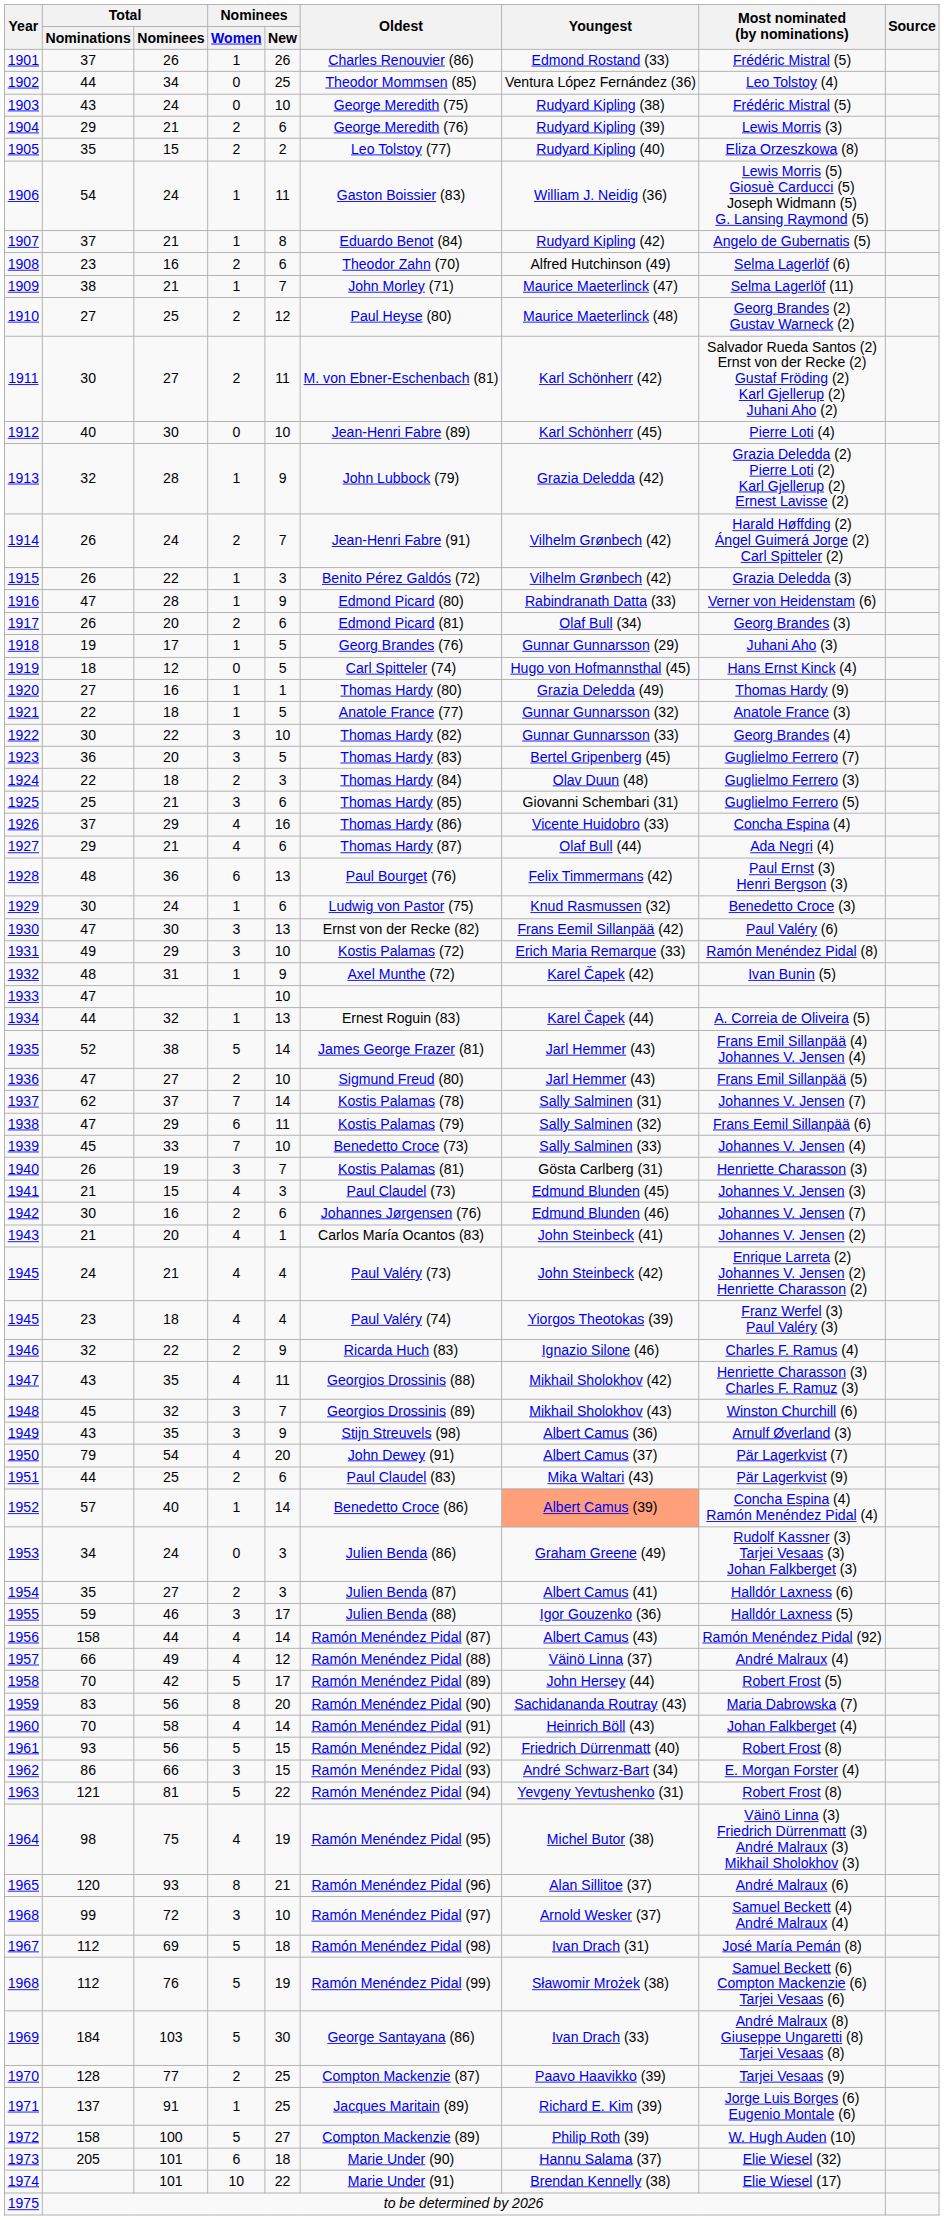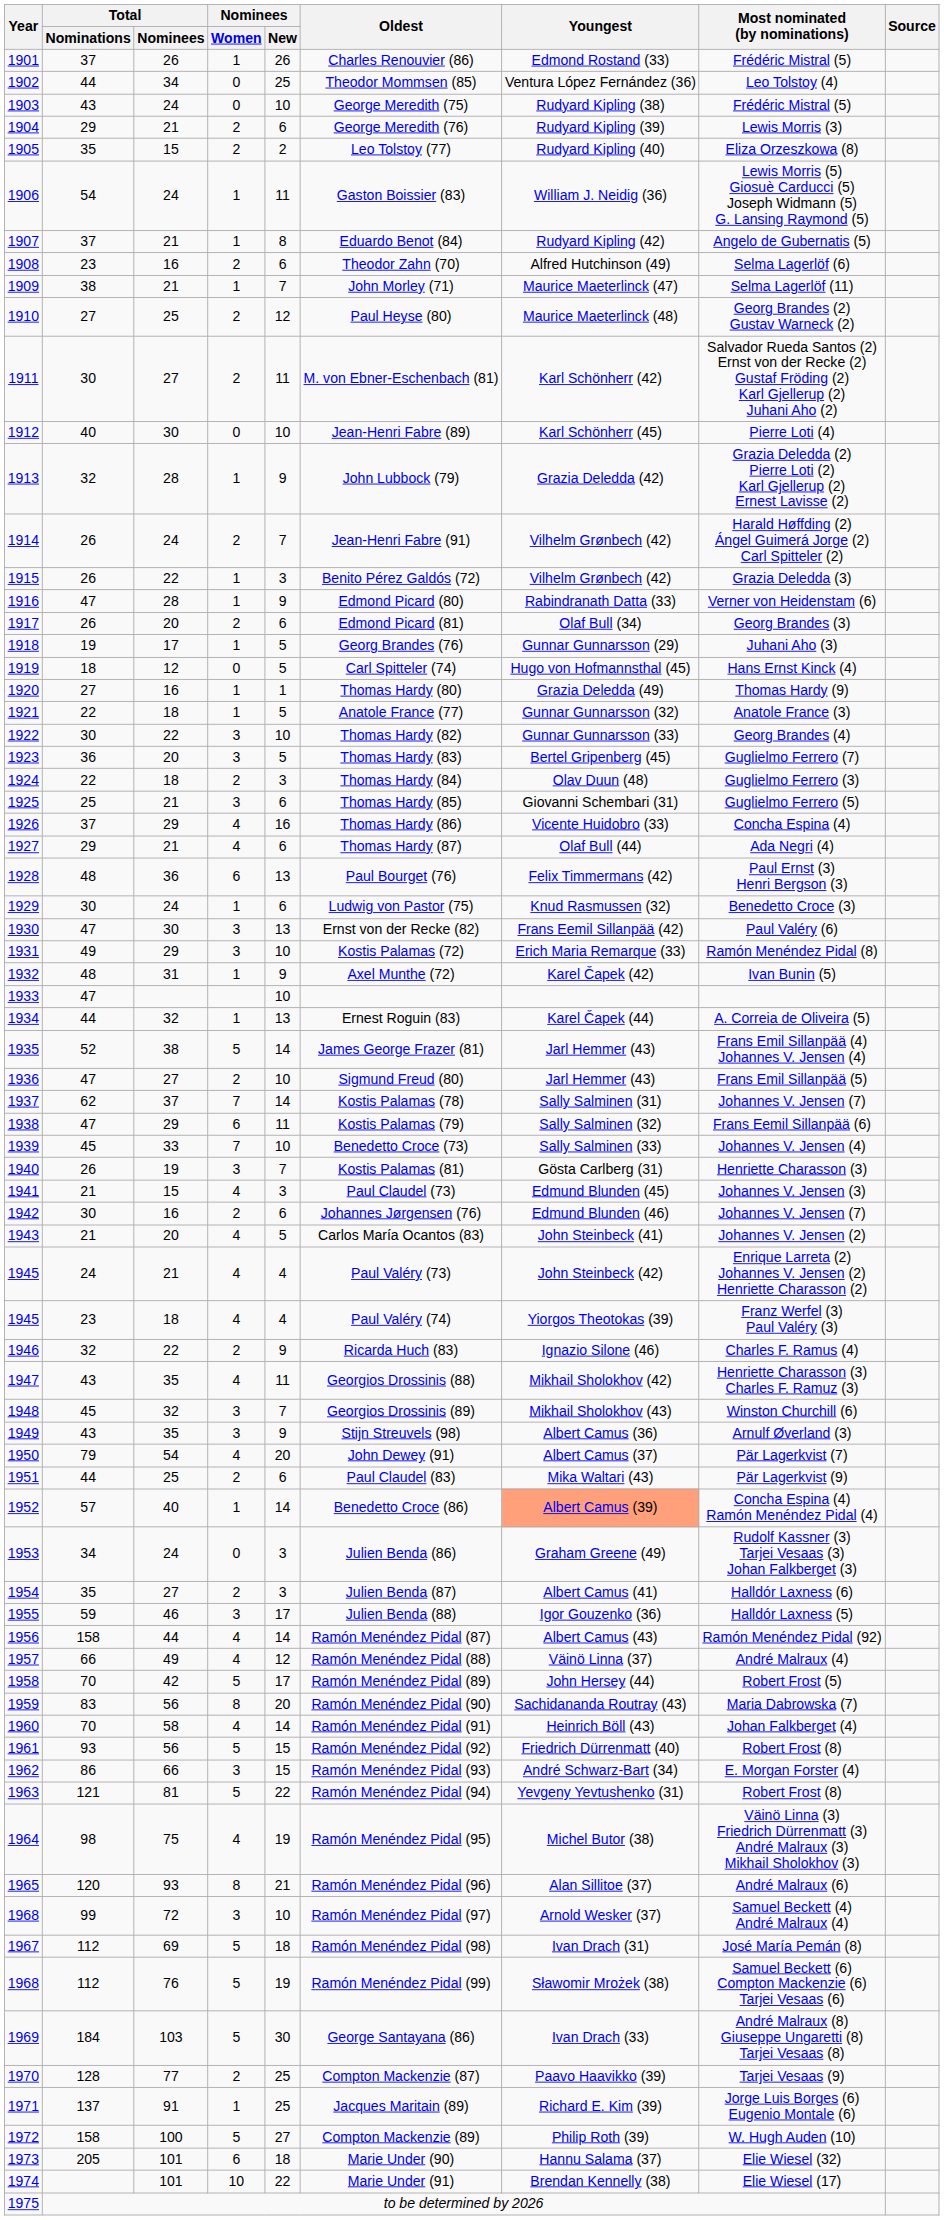1943 | Nominees / New: 1 -> 5
